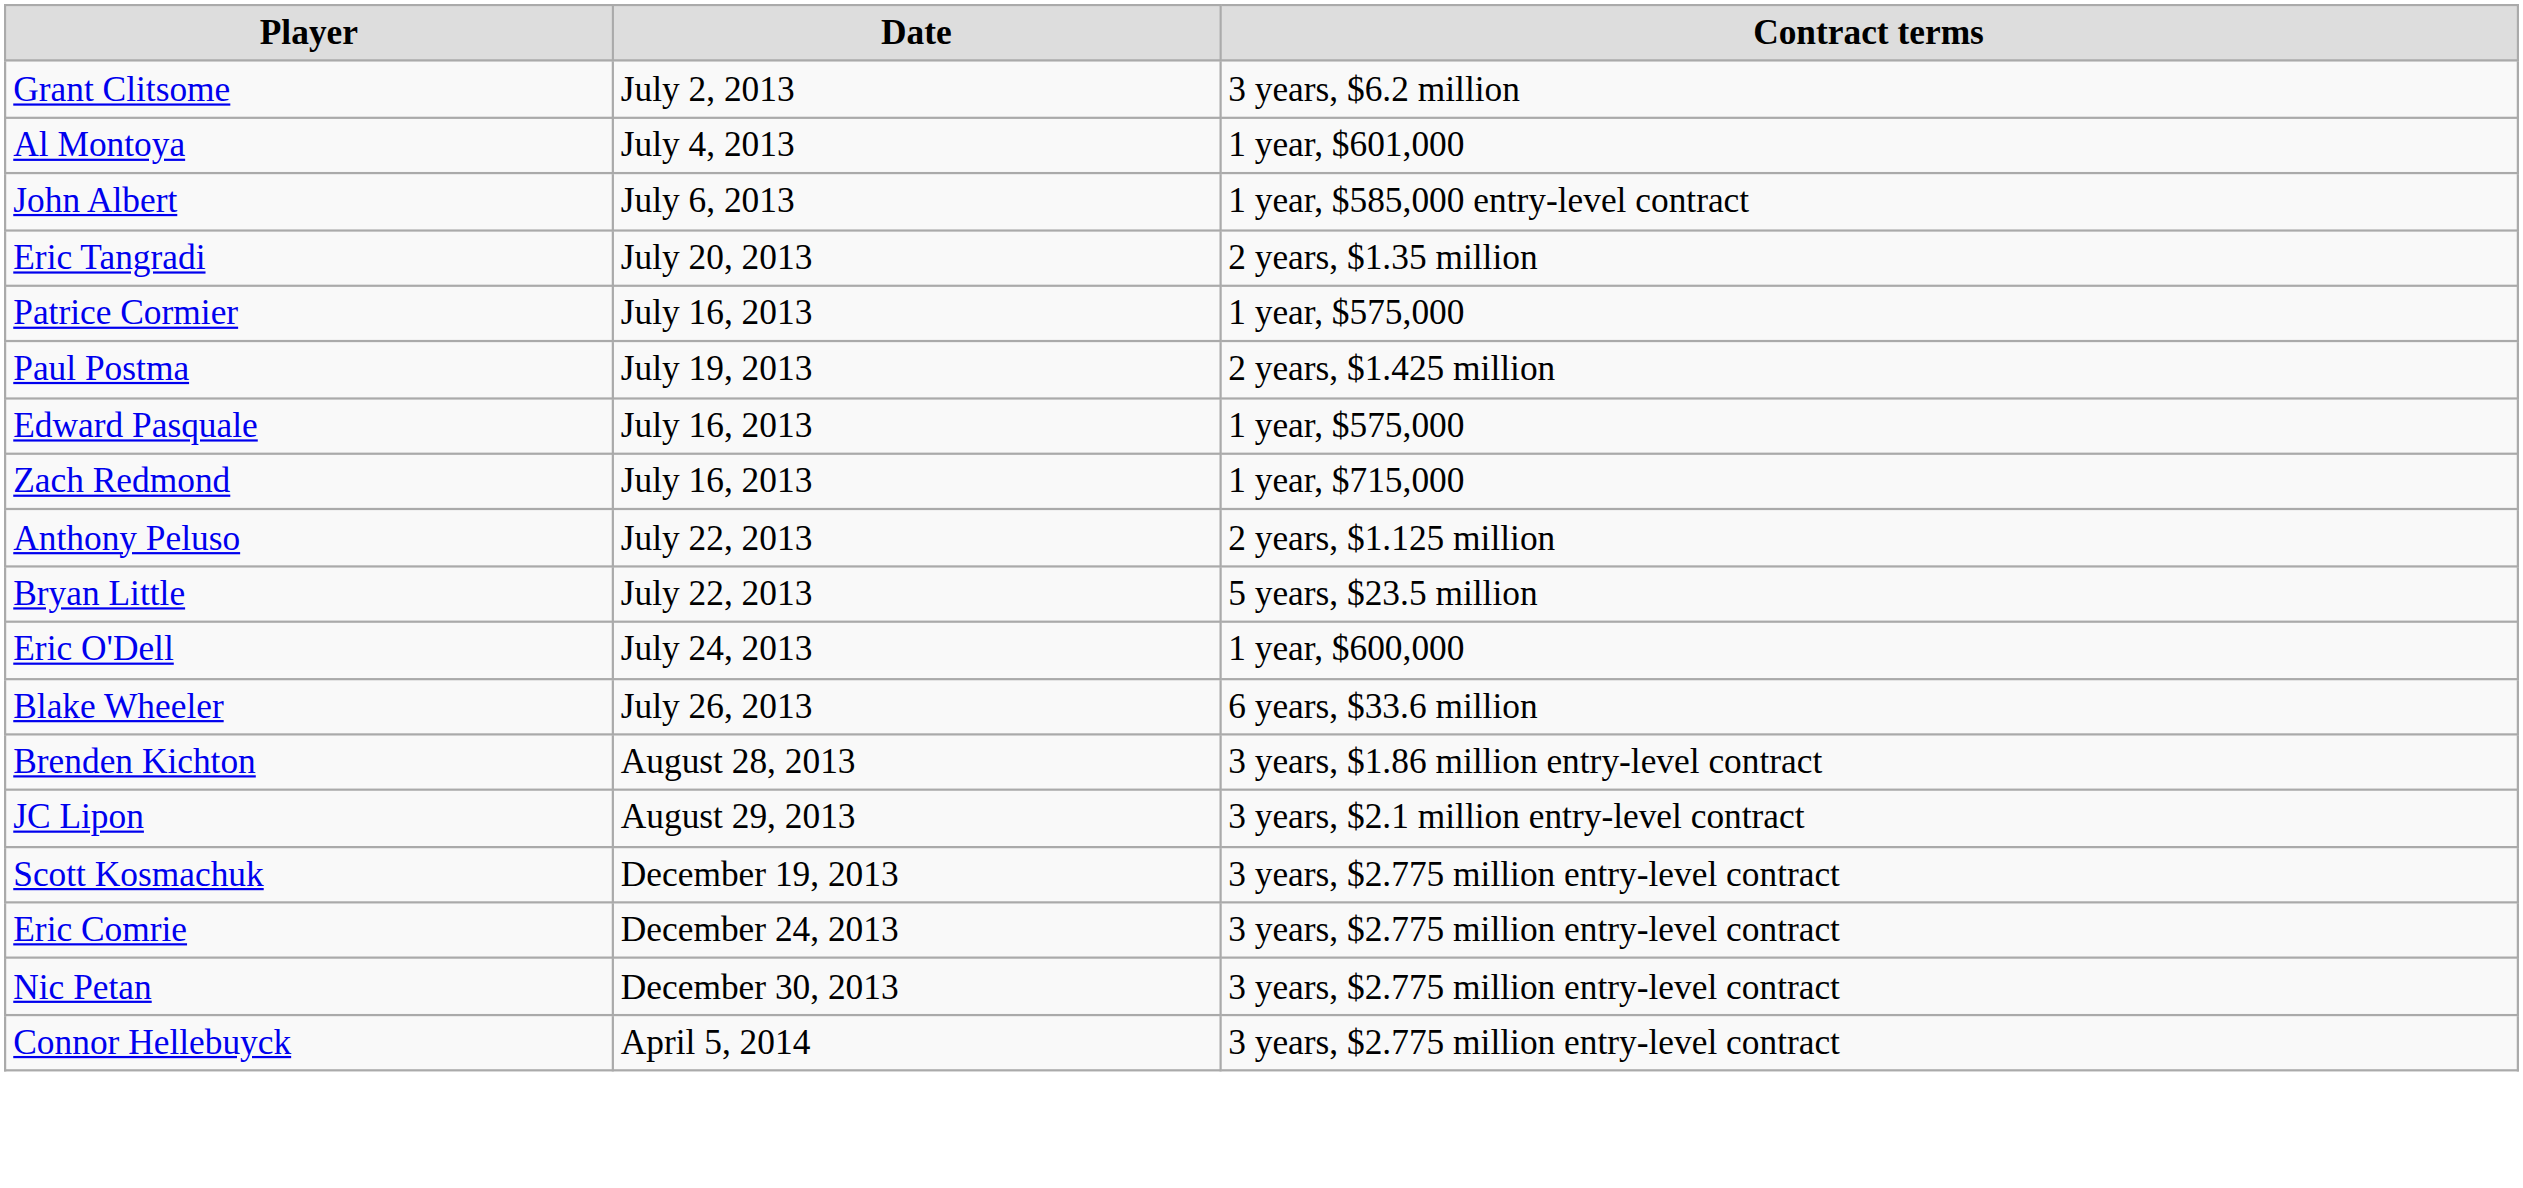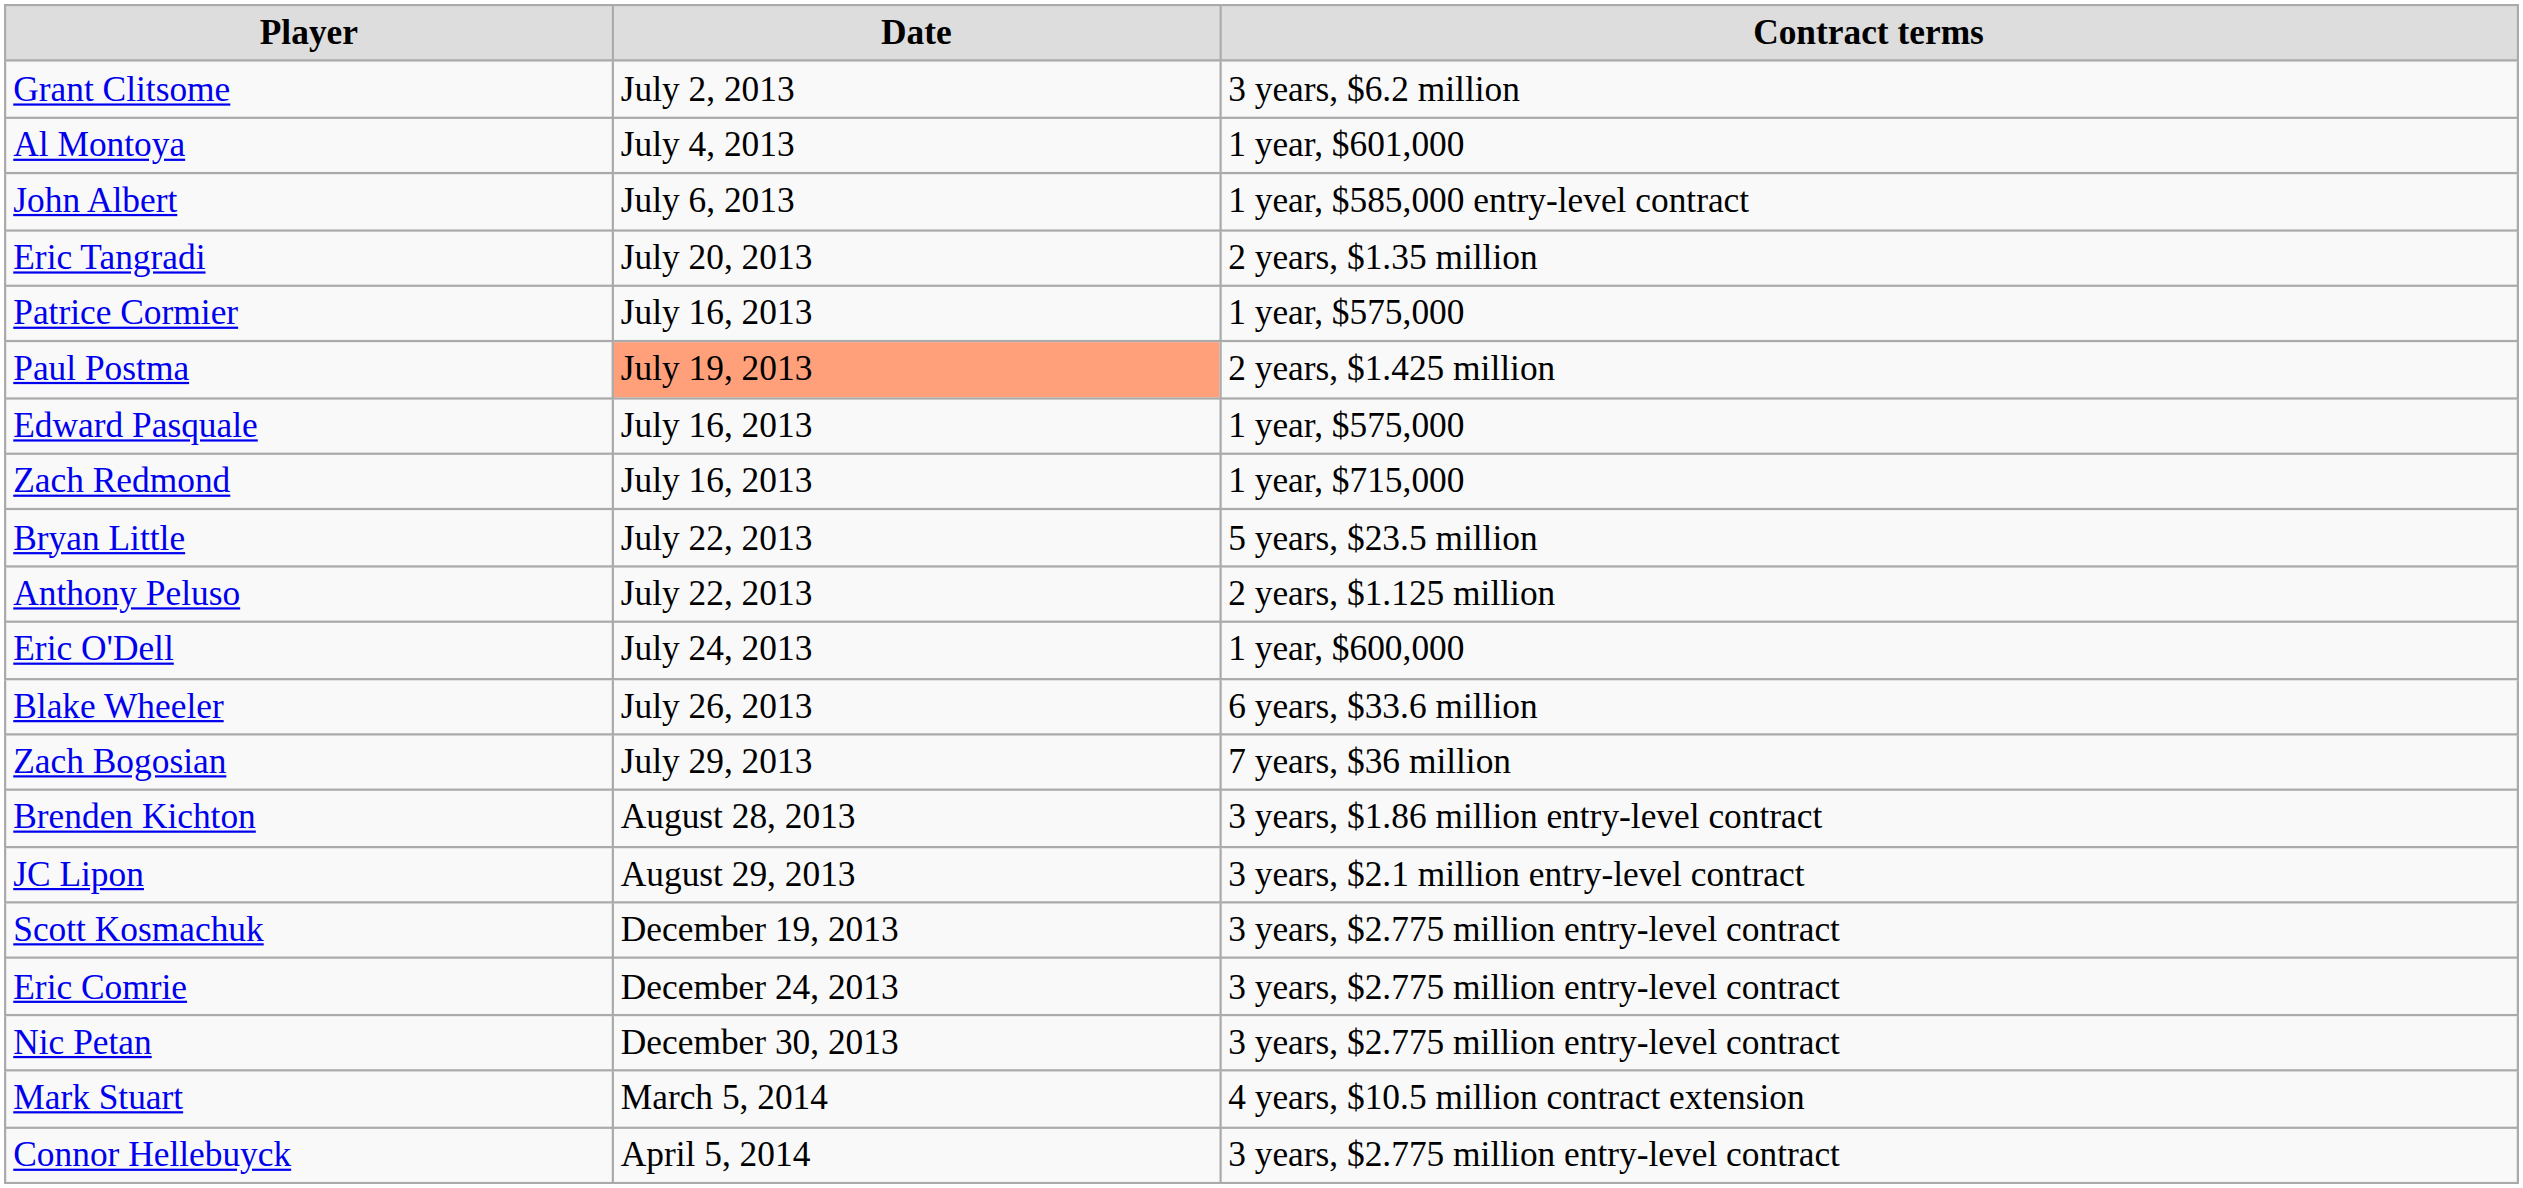Paul Postma | Date: no background -> lightsalmon background
rows swapped: Bryan Little <-> Anthony Peluso
+ row: Zach Bogosian | July 29, 2013 | 7 years, $36 million
+ row: Mark Stuart | March 5, 2014 | 4 years, $10.5 million contract extension
